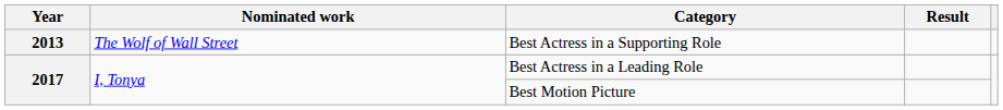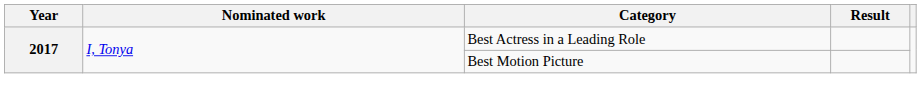- row: 2013 | The Wolf of Wall Street | Best Actress in a Supporting Role
